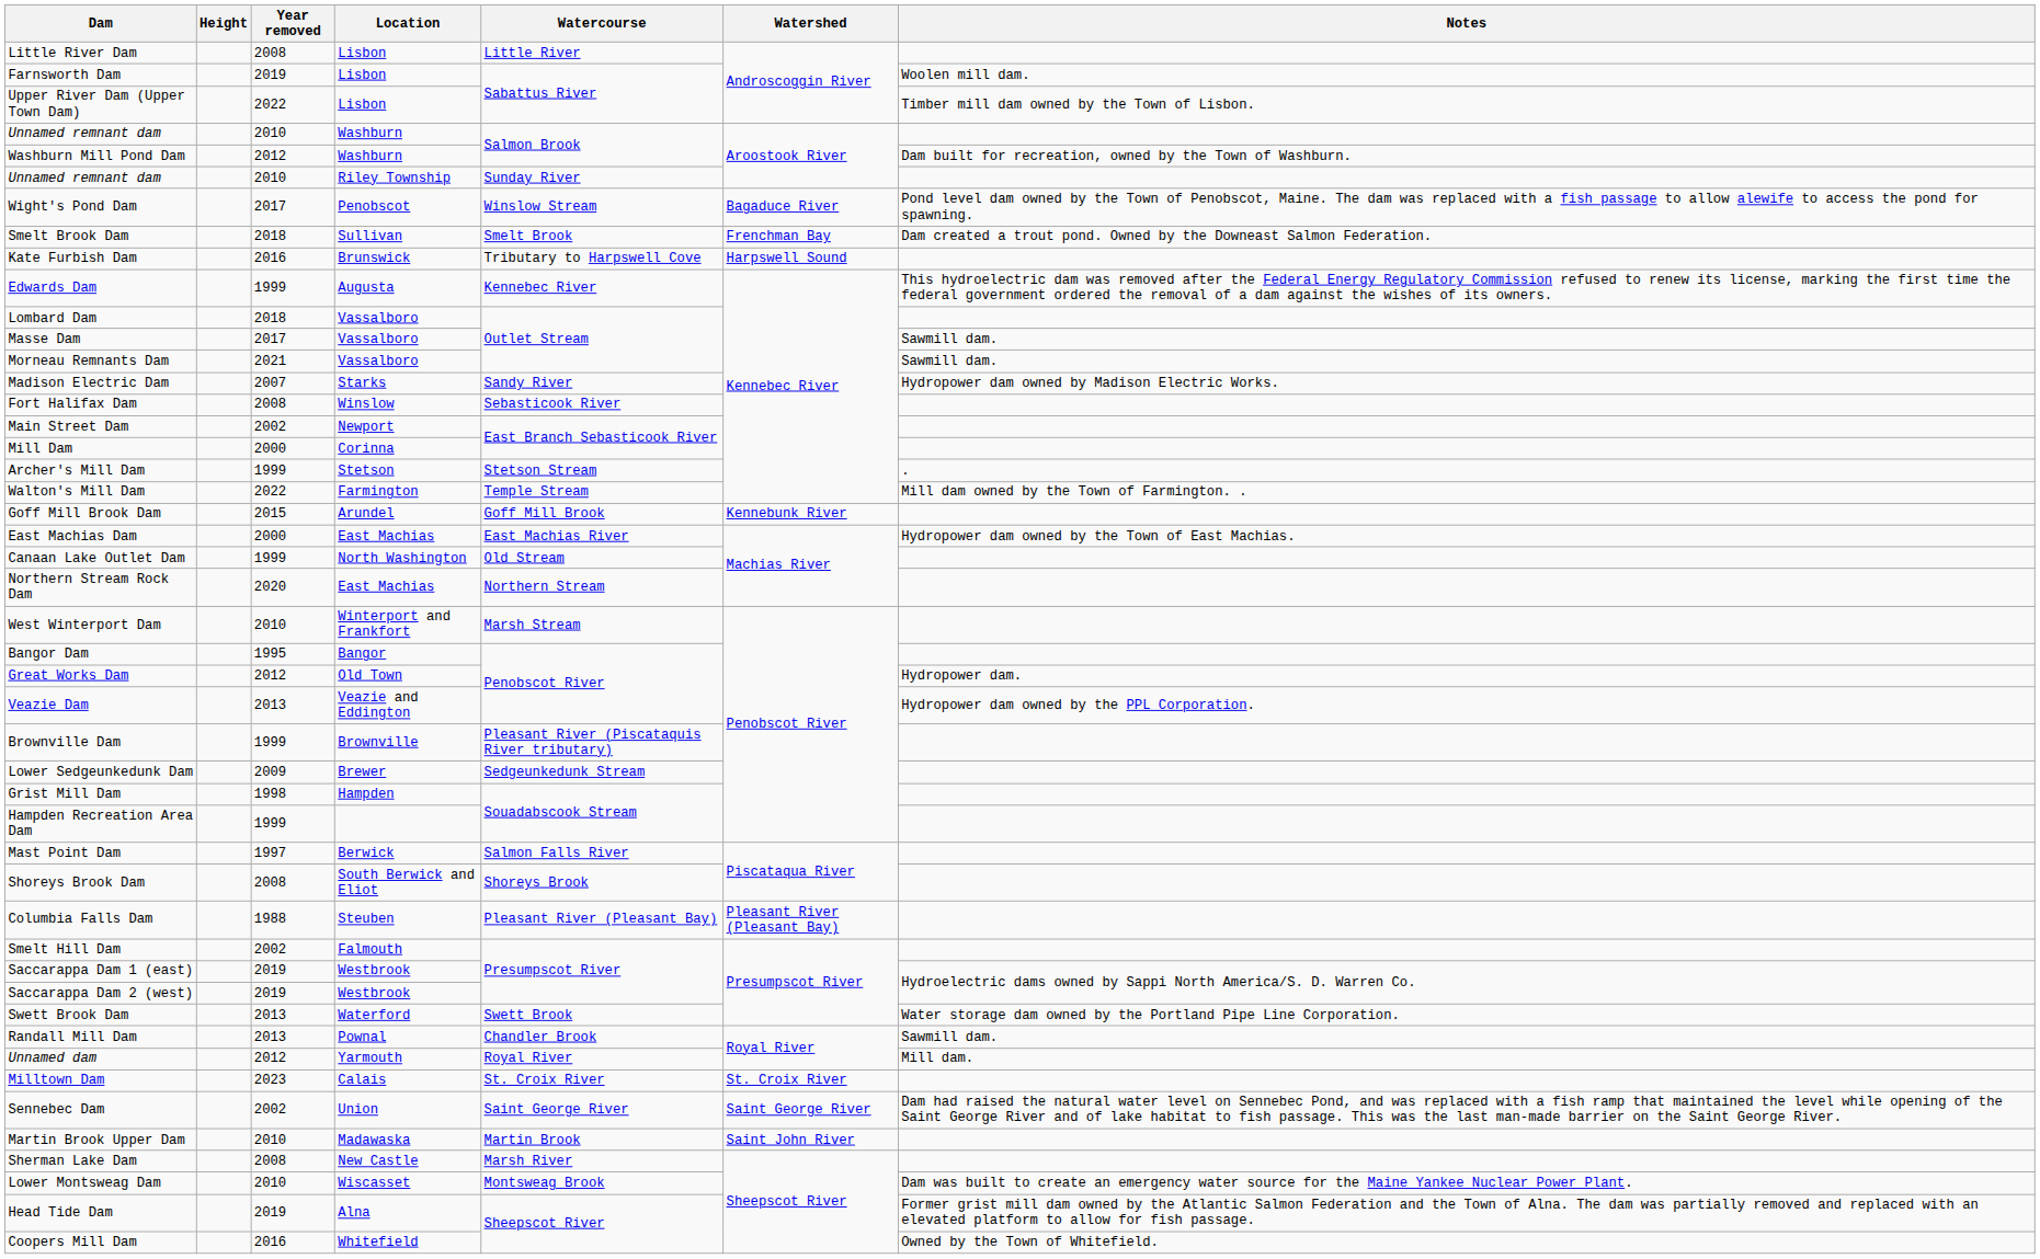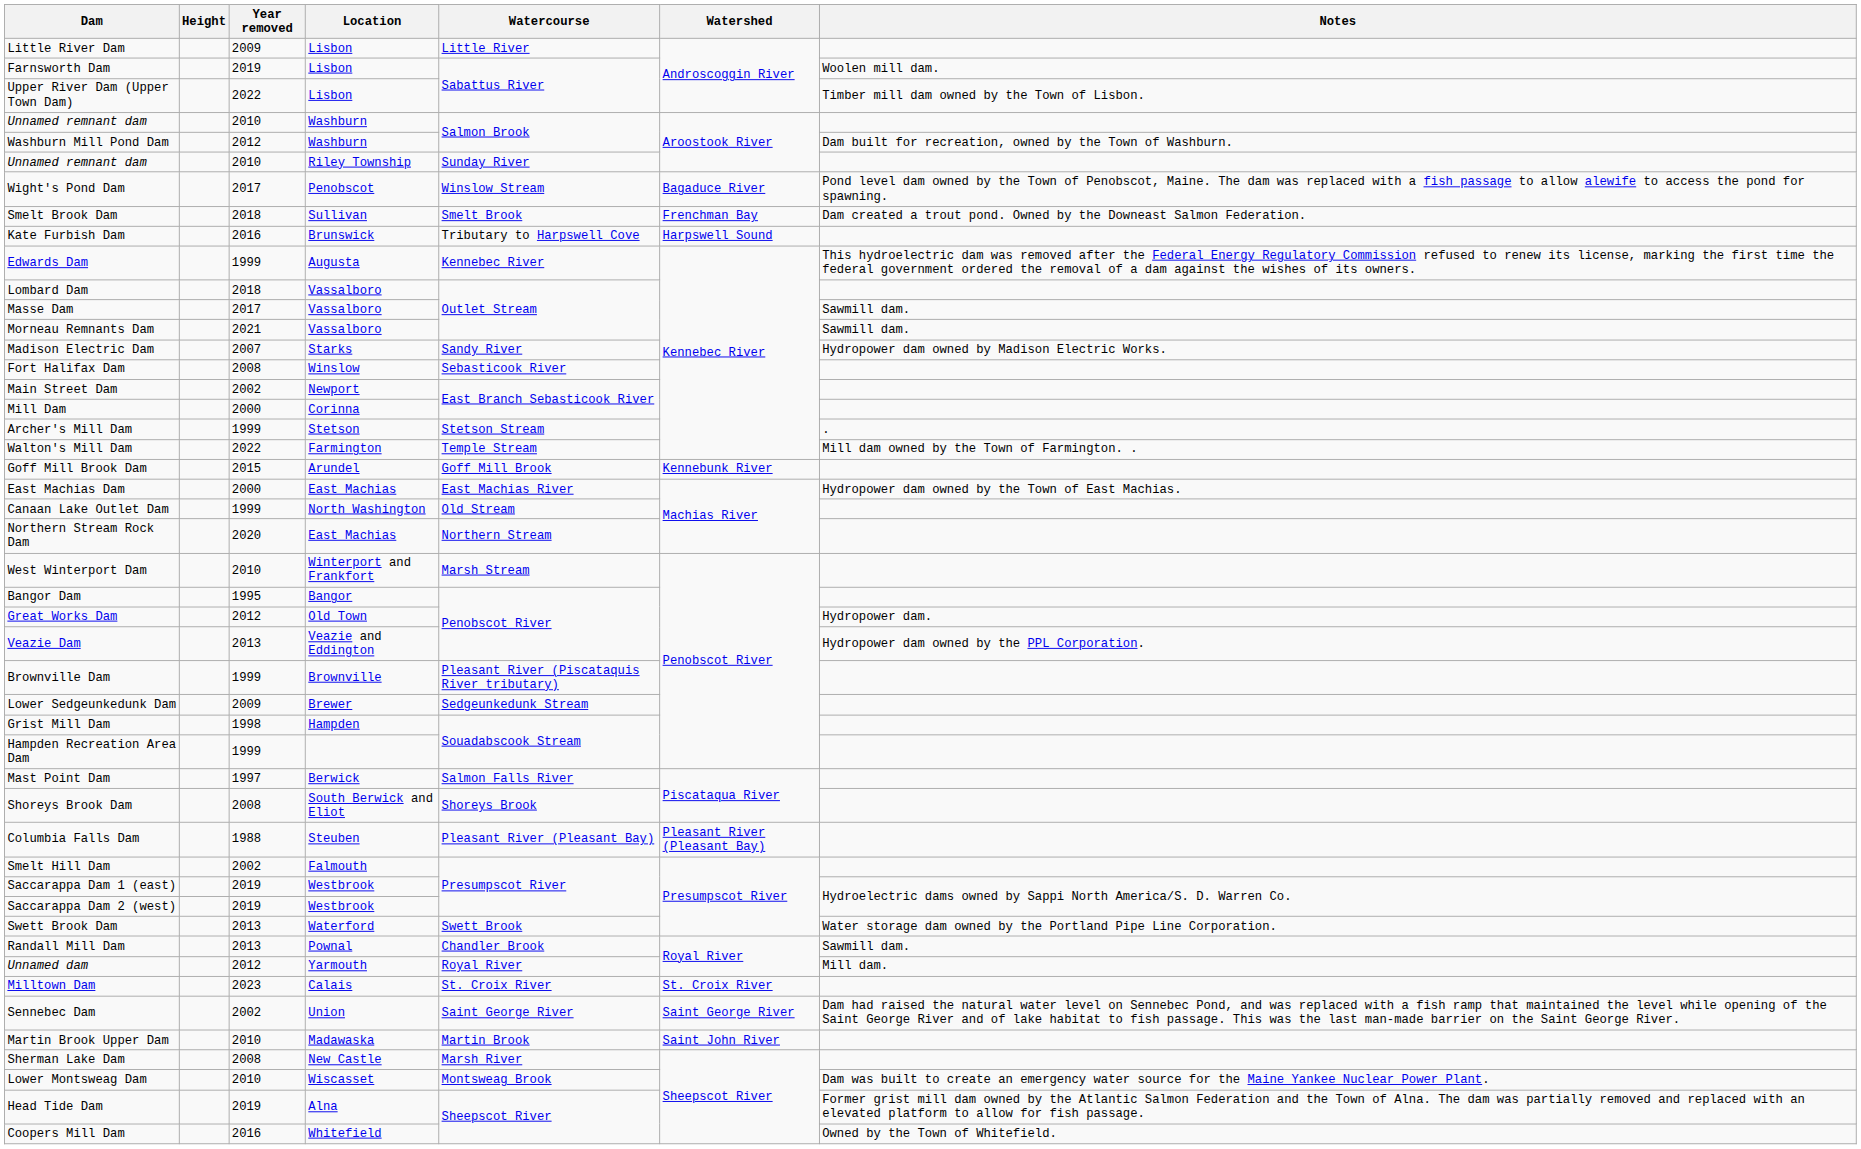Little River Dam | Year removed: 2008 -> 2009
